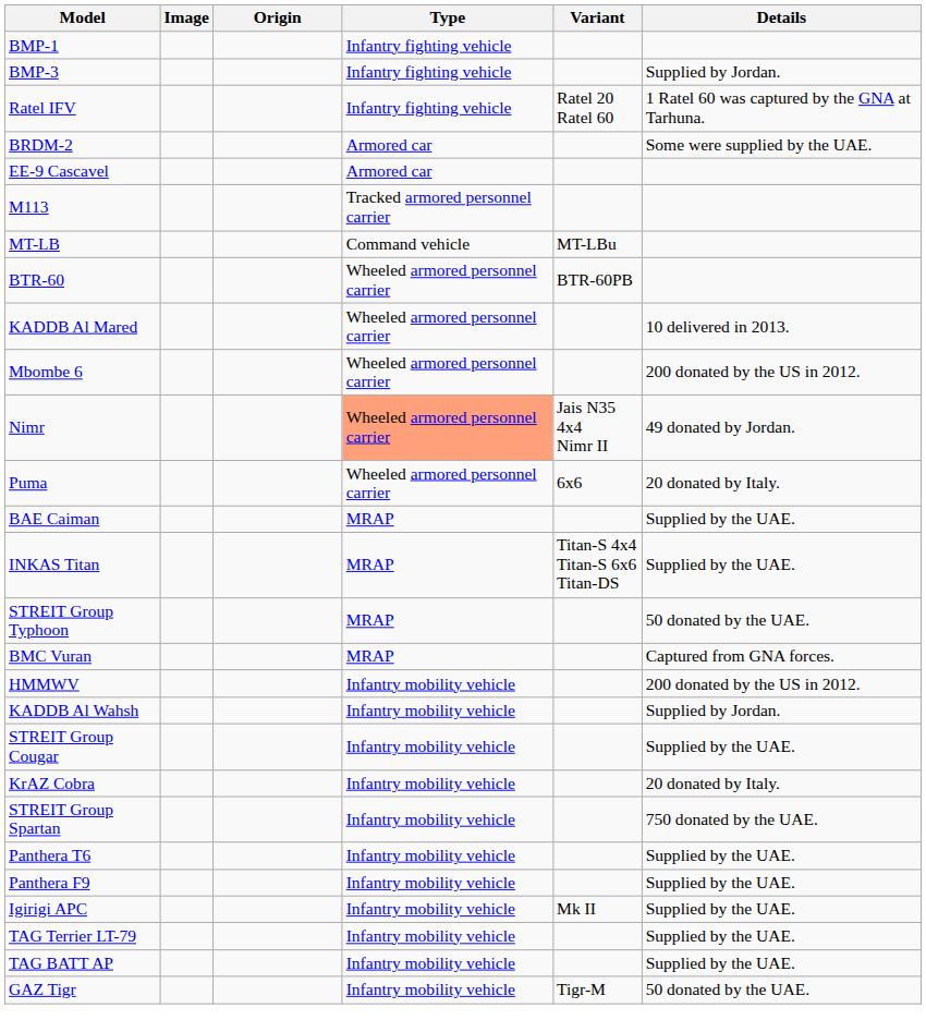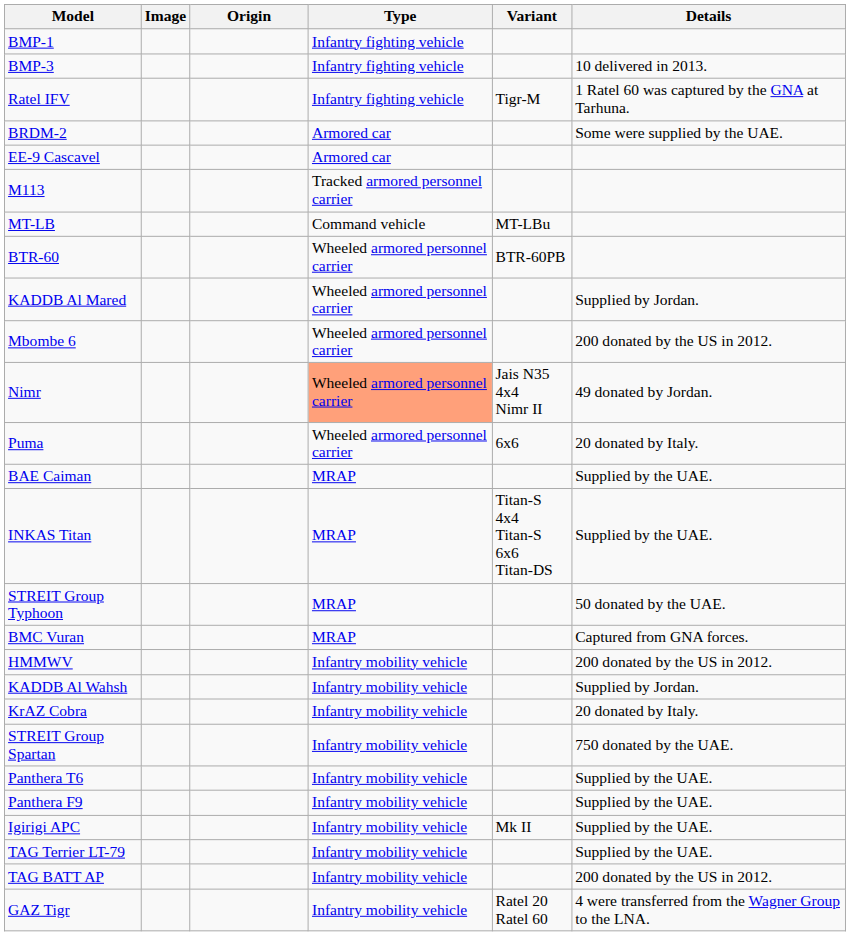BMP-3 | Details: Supplied by Jordan. -> 10 delivered in 2013.
Ratel IFV | Variant: Ratel 20 Ratel 60 -> Tigr-M
KADDB Al Mared | Details: 10 delivered in 2013. -> Supplied by Jordan.
- row: STREIT Group Cougar | Infantry mobility vehicle | Supplied by the UAE.
TAG BATT AP | Details: Supplied by the UAE. -> 200 donated by the US in 2012.
GAZ Tigr | Variant: Tigr-M -> Ratel 20 Ratel 60
GAZ Tigr | Details: 50 donated by the UAE. -> 4 were transferred from the Wagner Group to the LNA.
